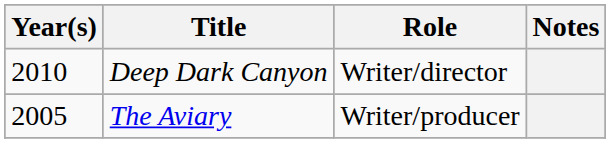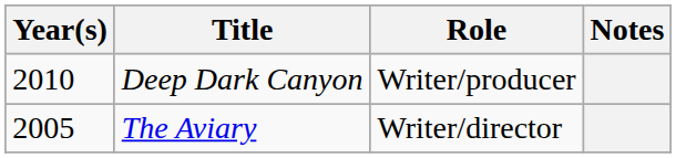Deep Dark Canyon | Role: Writer/director -> Writer/producer
The Aviary | Role: Writer/producer -> Writer/director
